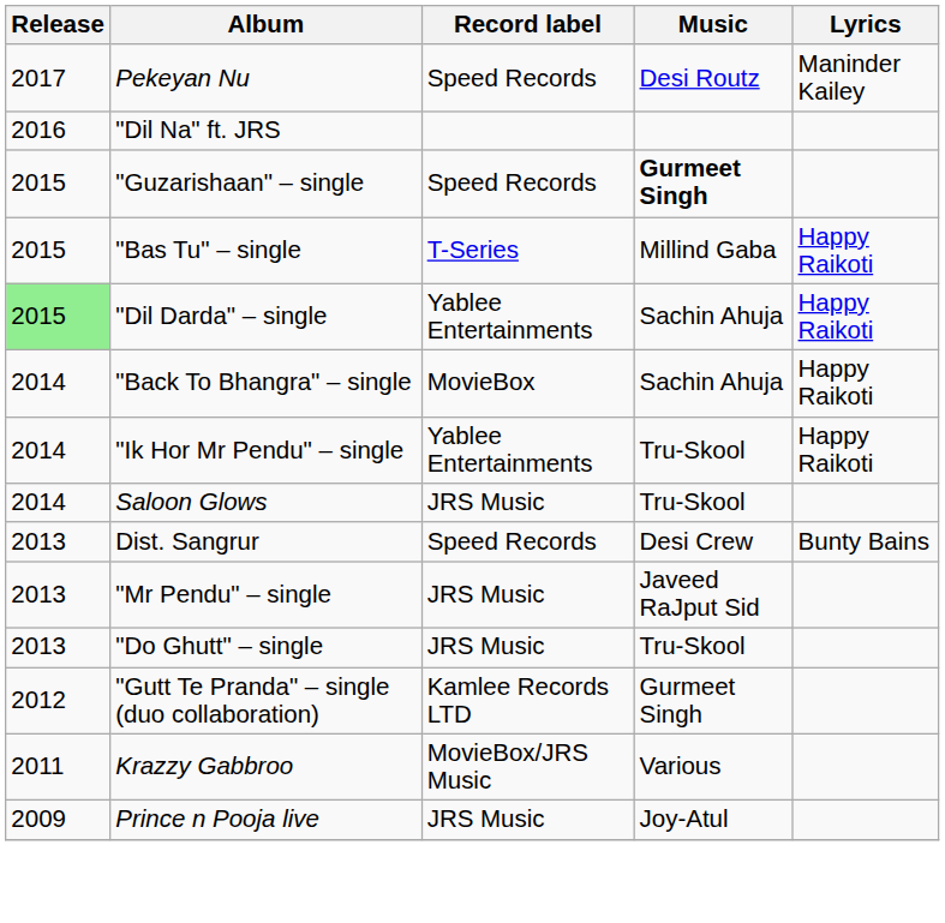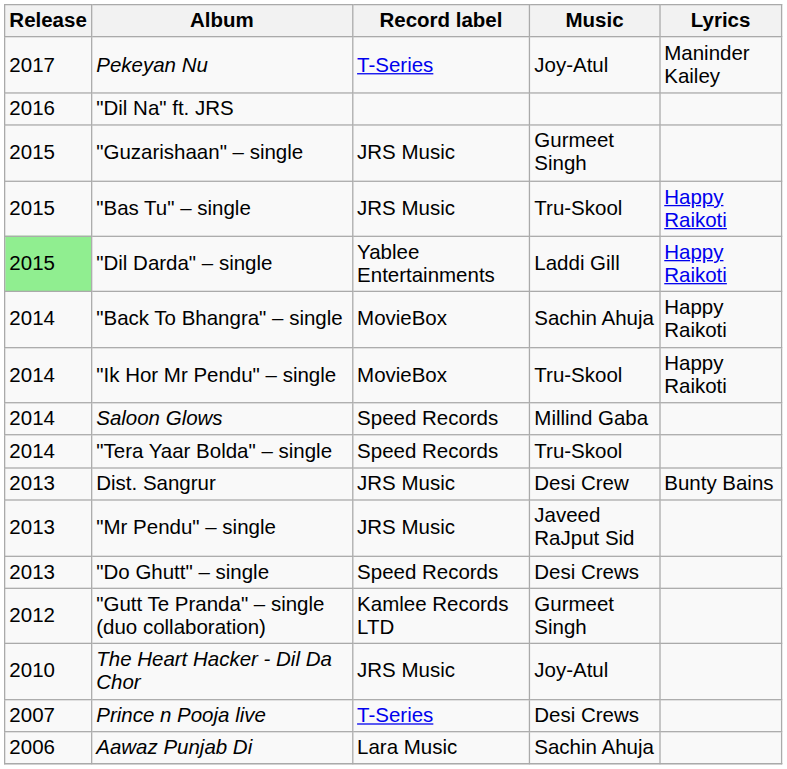Pekeyan Nu | Record label: Speed Records -> T-Series
Pekeyan Nu | Music: Desi Routz -> Joy-Atul
"Guzarishaan" – single | Record label: Speed Records -> JRS Music
"Guzarishaan" – single | Music: bold -> normal
"Bas Tu" – single | Record label: T-Series -> JRS Music
"Bas Tu" – single | Music: Millind Gaba -> Tru-Skool
"Dil Darda" – single | Music: Sachin Ahuja -> Laddi Gill
"Ik Hor Mr Pendu" – single | Record label: Yablee Entertainments -> MovieBox
Saloon Glows | Record label: JRS Music -> Speed Records
Saloon Glows | Music: Tru-Skool -> Millind Gaba
+ row: 2014 | "Tera Yaar Bolda" – single | Speed Records | Tru-Skool
Dist. Sangrur | Record label: Speed Records -> JRS Music
"Do Ghutt" – single | Record label: JRS Music -> Speed Records
"Do Ghutt" – single | Music: Tru-Skool -> Desi Crews
- row: 2011 | Krazzy Gabbroo | MovieBox/JRS Music | Various
+ row: 2010 | The Heart Hacker - Dil Da Chor | JRS Music | Joy-Atul
Prince n Pooja live | Release: 2009 -> 2007
Prince n Pooja live | Record label: JRS Music -> T-Series
Prince n Pooja live | Music: Joy-Atul -> Desi Crews
+ row: 2006 | Aawaz Punjab Di | Lara Music | Sachin Ahuja
